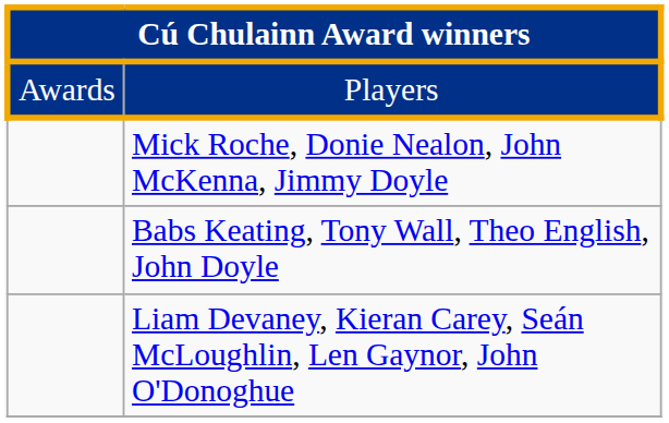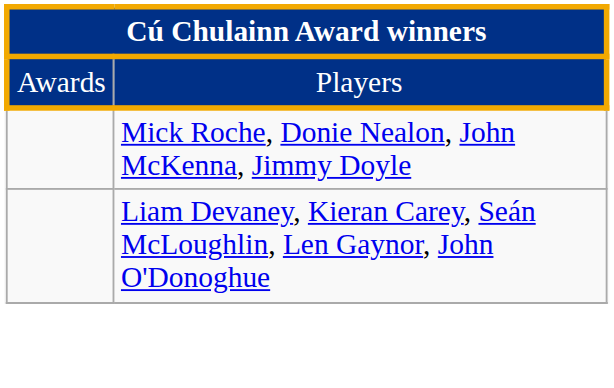- row: Babs Keating, Tony Wall, Theo English, John Doyle
